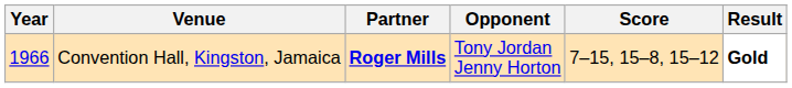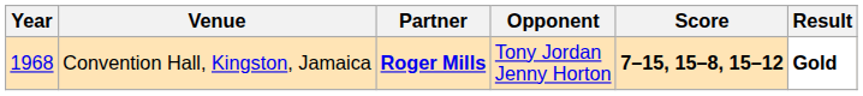Convention Hall, Kingston, Jamaica | Year: 1966 -> 1968
Convention Hall, Kingston, Jamaica | Score: normal -> bold
